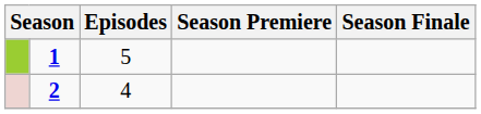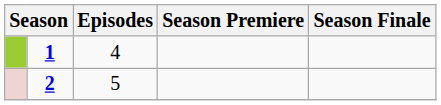1 | Episodes: 5 -> 4
2 | Episodes: 4 -> 5
